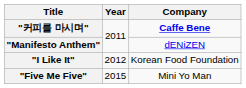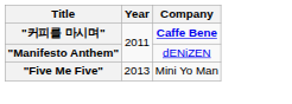- row: "I Like It" | 2012 | Korean Food Foundation
"Five Me Five" | Year: 2015 -> 2013
